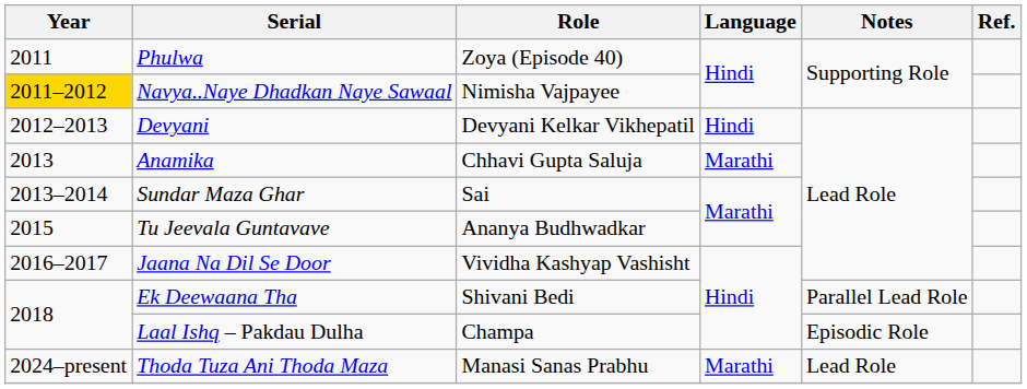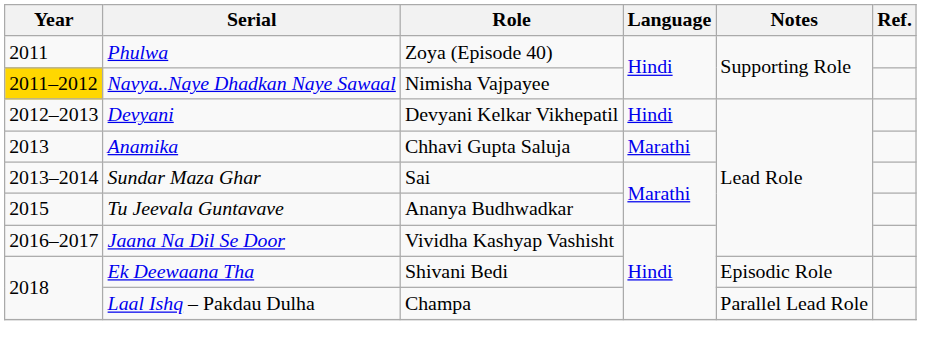Ek Deewaana Tha | Notes: Parallel Lead Role -> Episodic Role
Laal Ishq – Pakdau Dulha | Notes: Episodic Role -> Parallel Lead Role
- row: 2024–present | Thoda Tuza Ani Thoda Maza | Manasi Sanas Prabhu | Marathi | Lead Role
